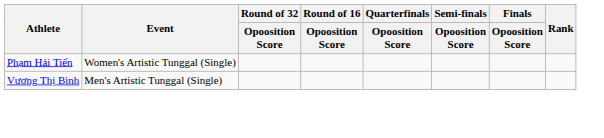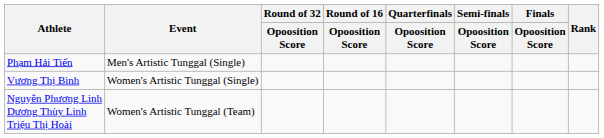Phạm Hải Tiến | Event: Women's Artistic Tunggal (Single) -> Men's Artistic Tunggal (Single)
Vương Thị Bình | Event: Men's Artistic Tunggal (Single) -> Women's Artistic Tunggal (Single)
+ row: Nguyễn Phương Linh Dương Thùy Linh Triệu Thị Hoài | Women's Artistic Tunggal (Team)
